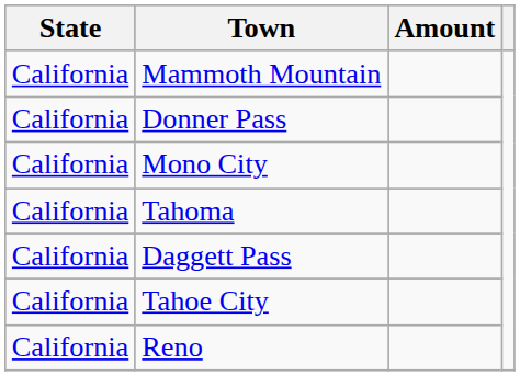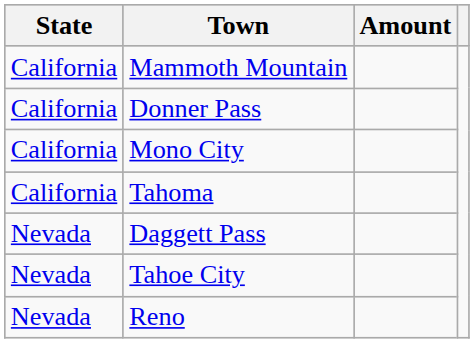Daggett Pass | State: California -> Nevada
Tahoe City | State: California -> Nevada
Reno | State: California -> Nevada
